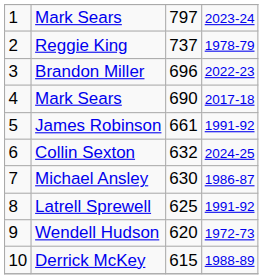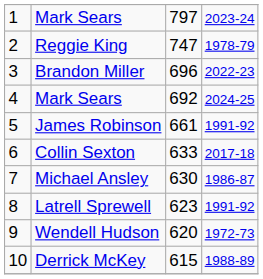Reggie King | column 3: 737 -> 747
4 / Mark Sears | column 3: 690 -> 692
4 / Mark Sears | column 4: 2017-18 -> 2024-25
Collin Sexton | column 3: 632 -> 633
Collin Sexton | column 4: 2024-25 -> 2017-18
Latrell Sprewell | column 3: 625 -> 623
